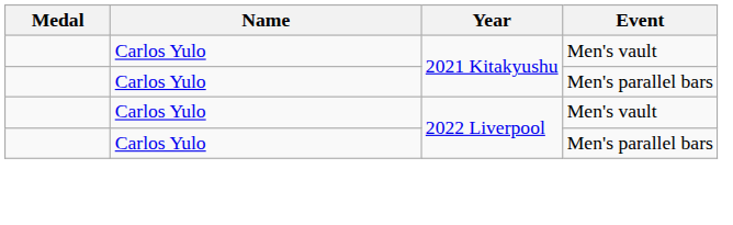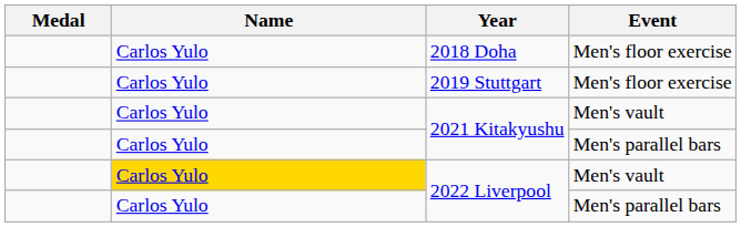+ row: Carlos Yulo | 2018 Doha | Men's floor exercise
+ row: Carlos Yulo | 2019 Stuttgart | Men's floor exercise
2022 Liverpool / Men's vault | Name: no background -> gold background
